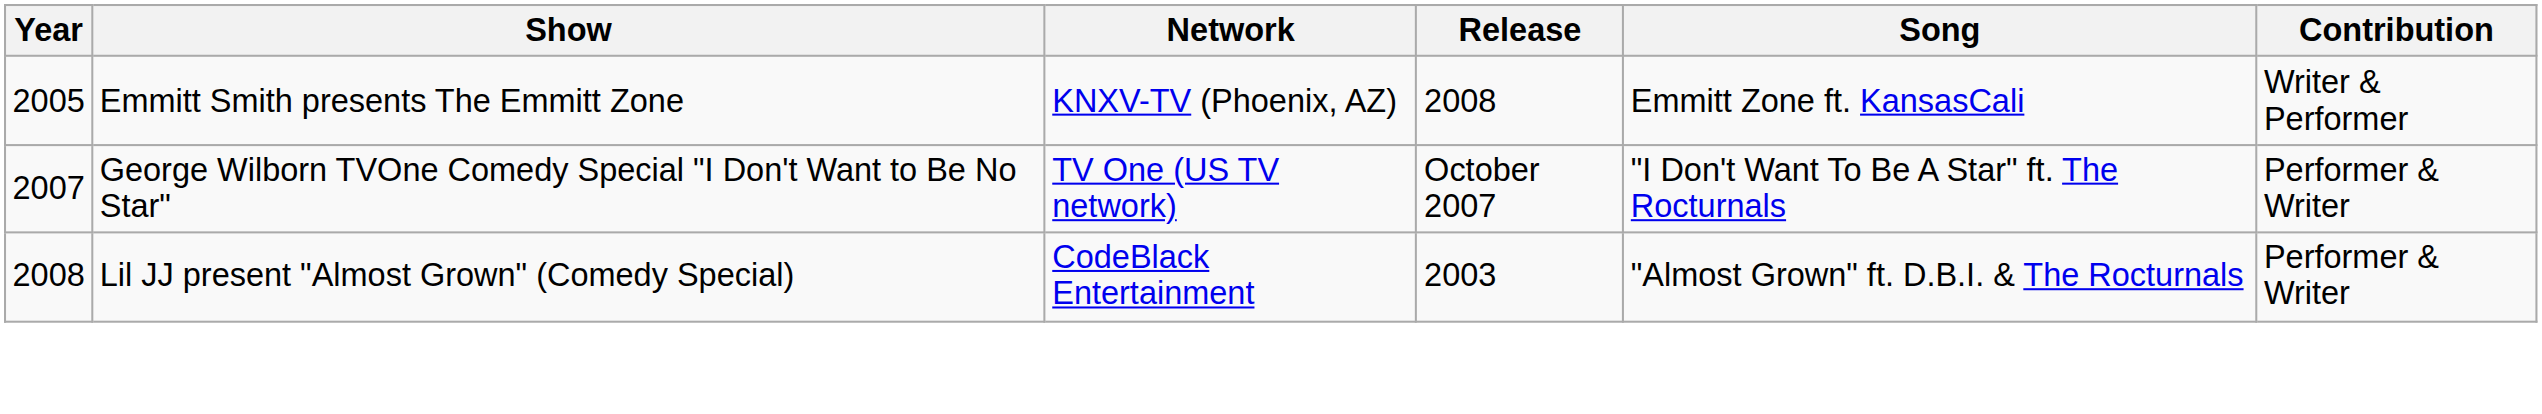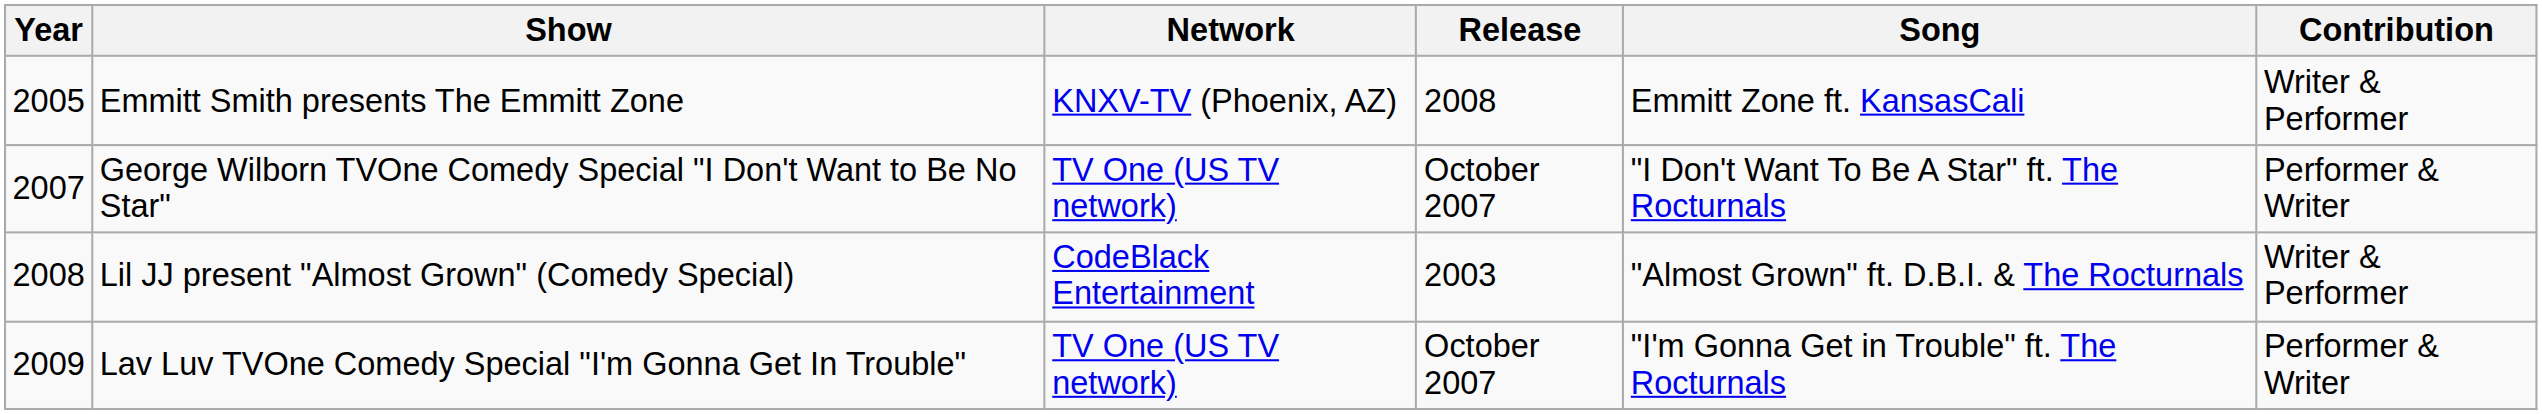Lil JJ present "Almost Grown" (Comedy Special) | Contribution: Performer & Writer -> Writer & Performer
+ row: 2009 | Lav Luv TVOne Comedy Special "I'm Gonna Get In Trouble" | TV One (US TV network) | October 2007 | "I'm Gonna Get in Trouble" ft. The Rocturnals | Performer & Writer
